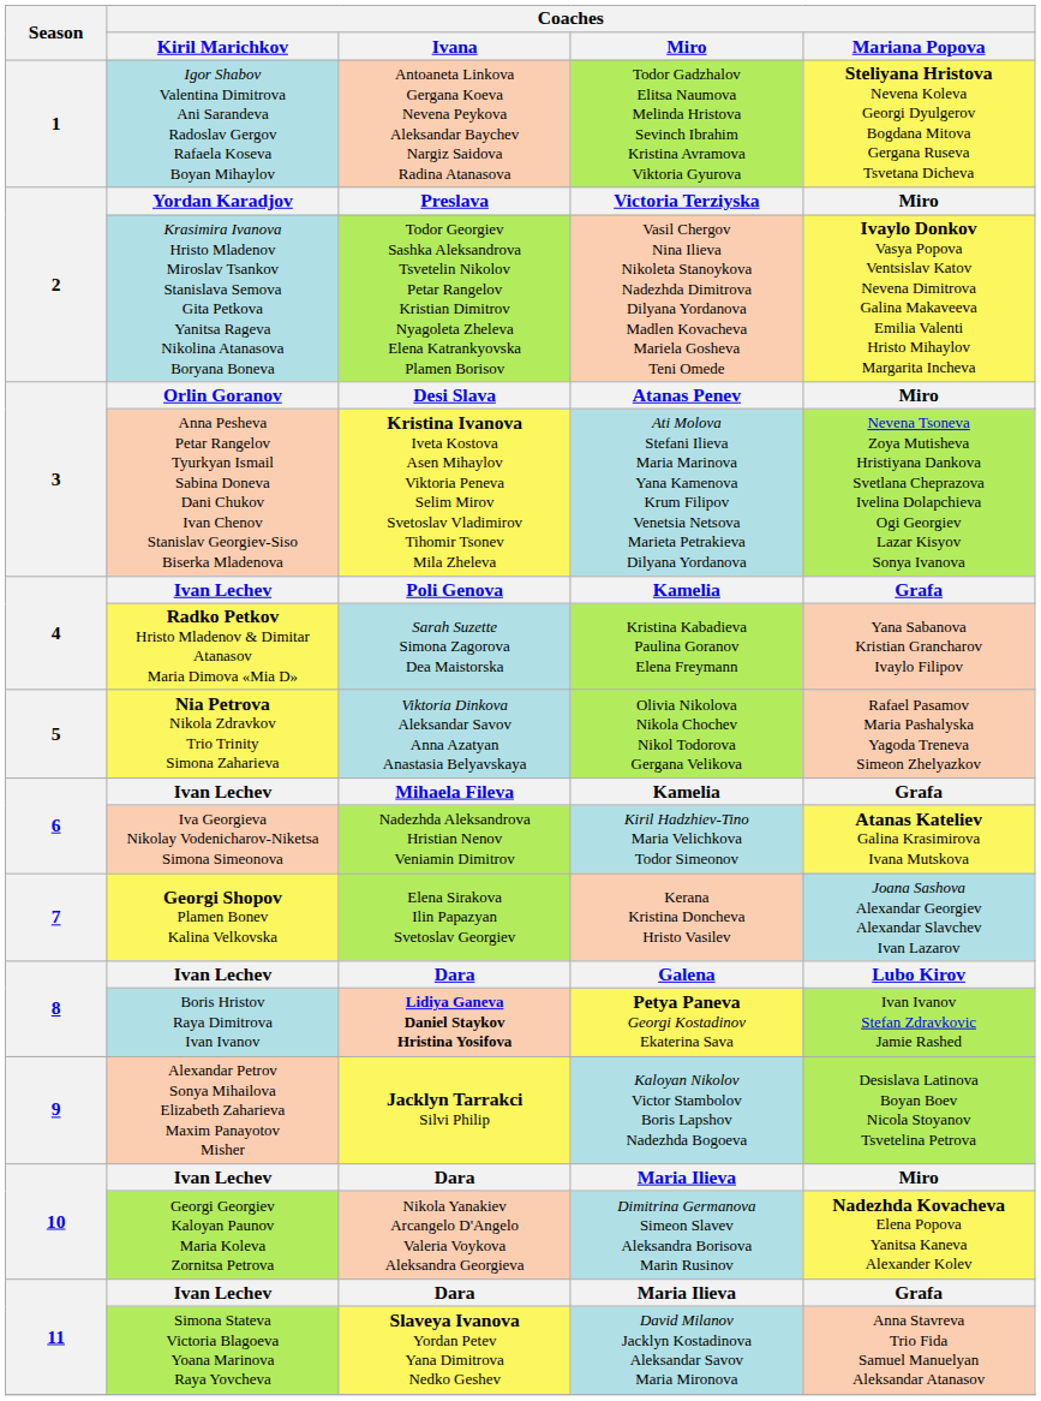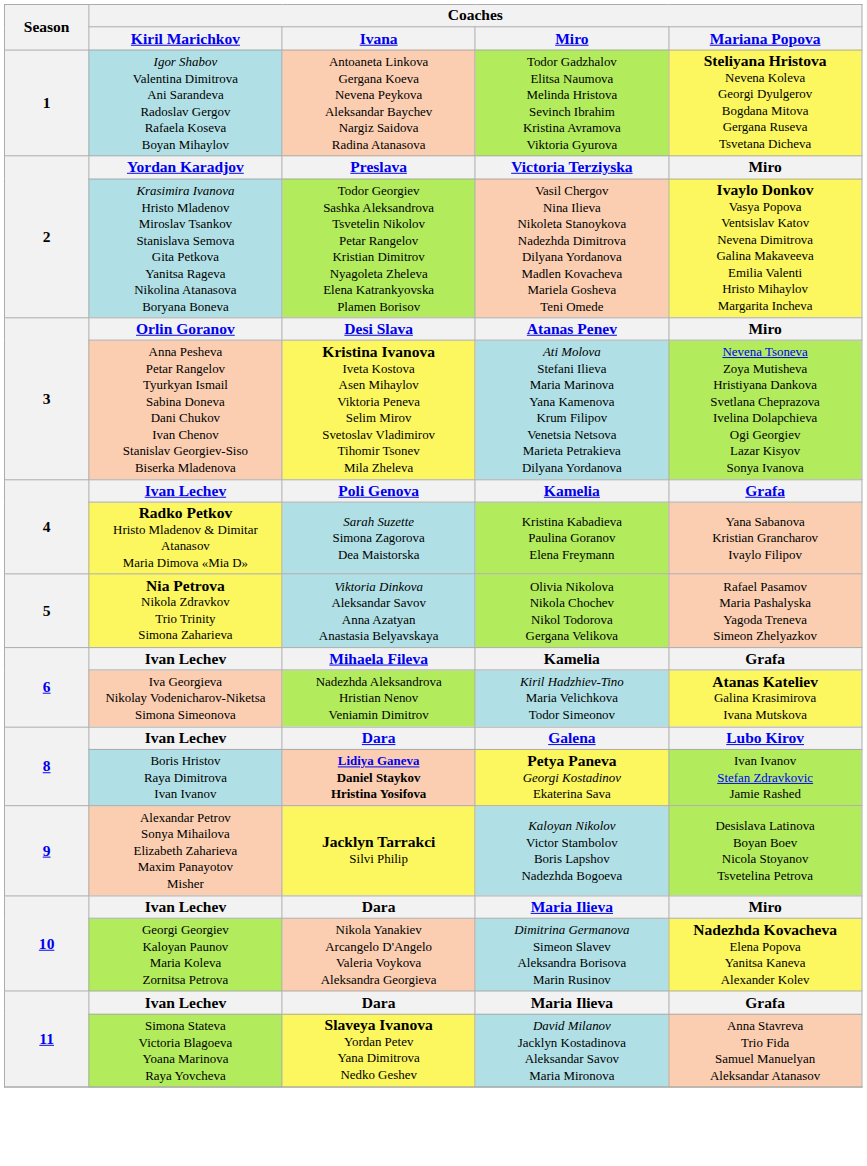- row: 7 | Georgi Shopov Plamen Bonev Kalina Velkovska | Elena Sirakova Ilin Papazyan Svetoslav Georgiev | Kerana Kristina Doncheva Hristo Vasilev | Joana Sashova Alexandar Georgiev Alexandar Slavchev Ivan Lazarov
